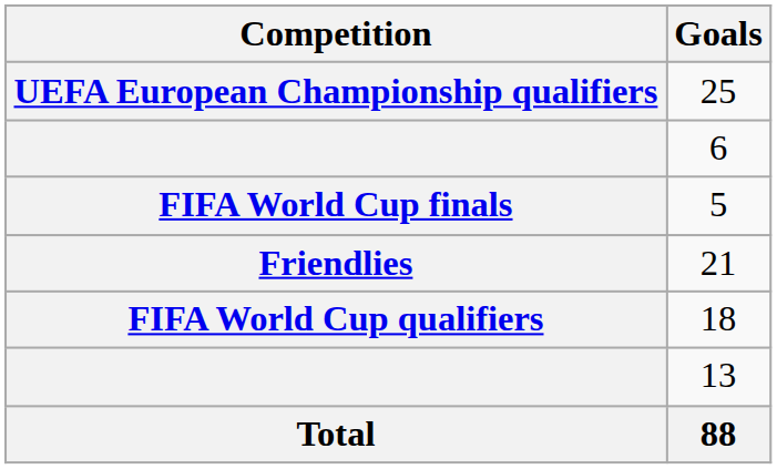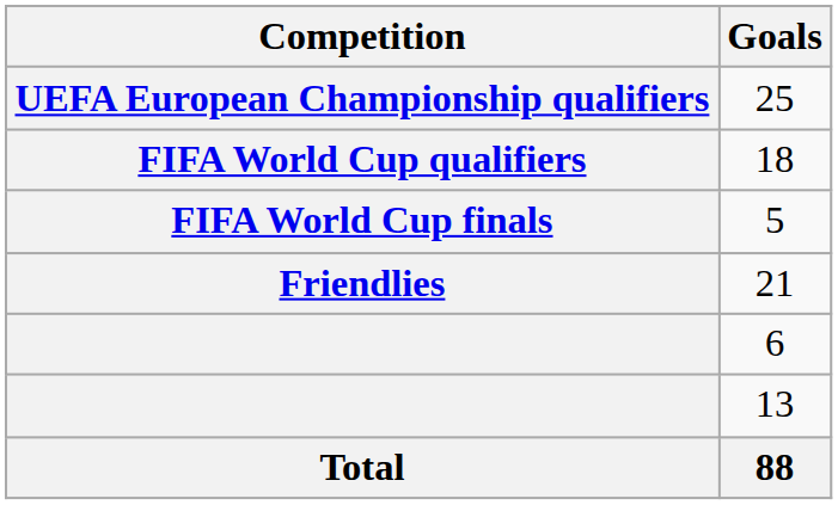rows swapped: 18 <-> 6
